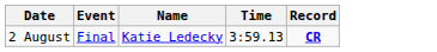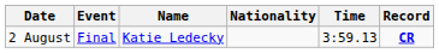+ column: Nationality
